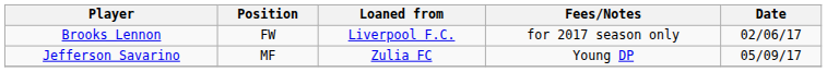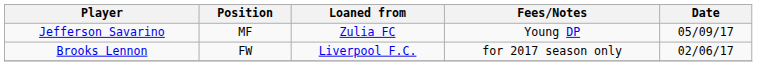rows swapped: Brooks Lennon <-> Jefferson Savarino
